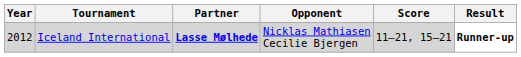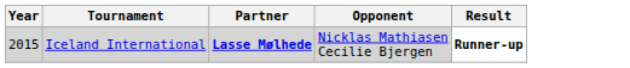- column: Score | 11–21, 15–21
Iceland International | Year: 2012 -> 2015
